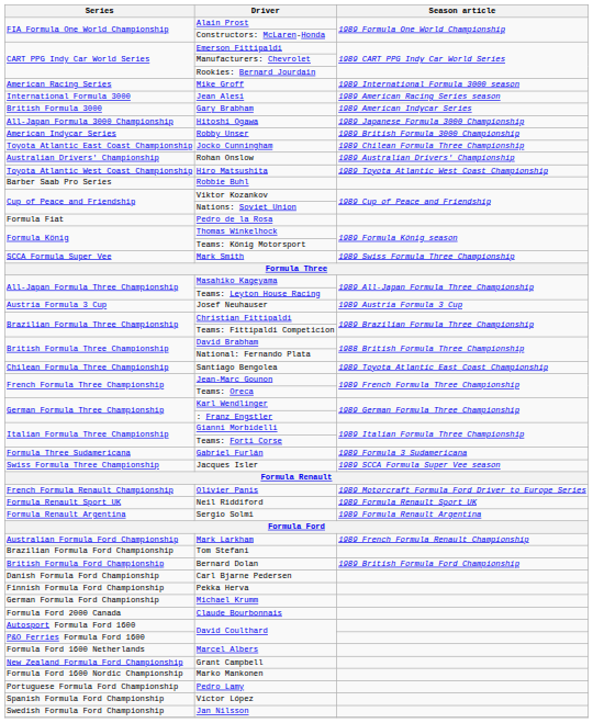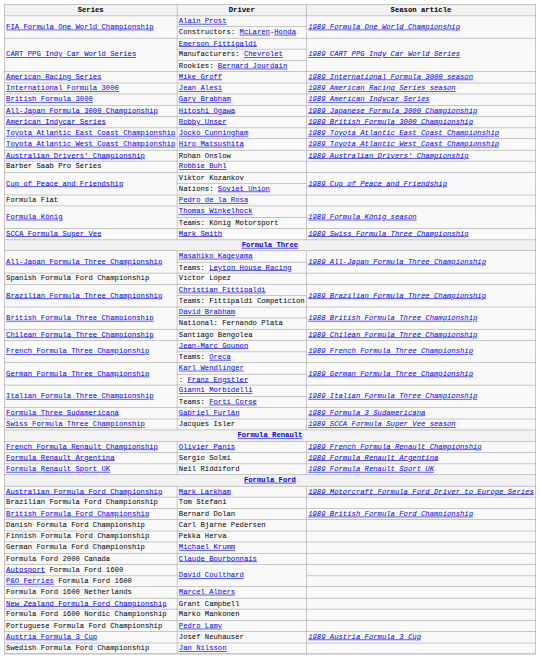Jocko Cunningham | Season article: 1989 Chilean Formula Three Championship -> 1989 Toyota Atlantic East Coast Championship
rows swapped: Hiro Matsushita <-> Rohan Onslow
rows swapped: Josef Neuhauser <-> Víctor López
Santiago Bengolea | Season article: 1989 Toyota Atlantic East Coast Championship -> 1989 Chilean Formula Three Championship
Olivier Panis | Season article: 1989 Motorcraft Formula Ford Driver to Europe Series -> 1989 French Formula Renault Championship
rows swapped: Neil Riddiford <-> Sergio Solmi
Mark Larkham | Season article: 1989 French Formula Renault Championship -> 1989 Motorcraft Formula Ford Driver to Europe Series
